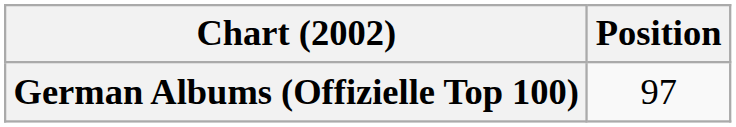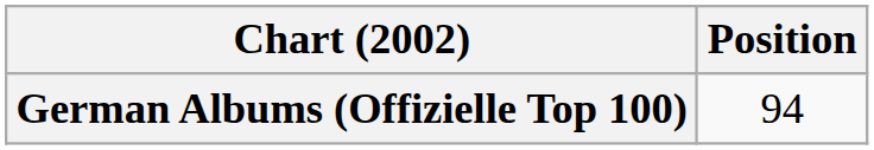German Albums (Offizielle Top 100) | Position: 97 -> 94
